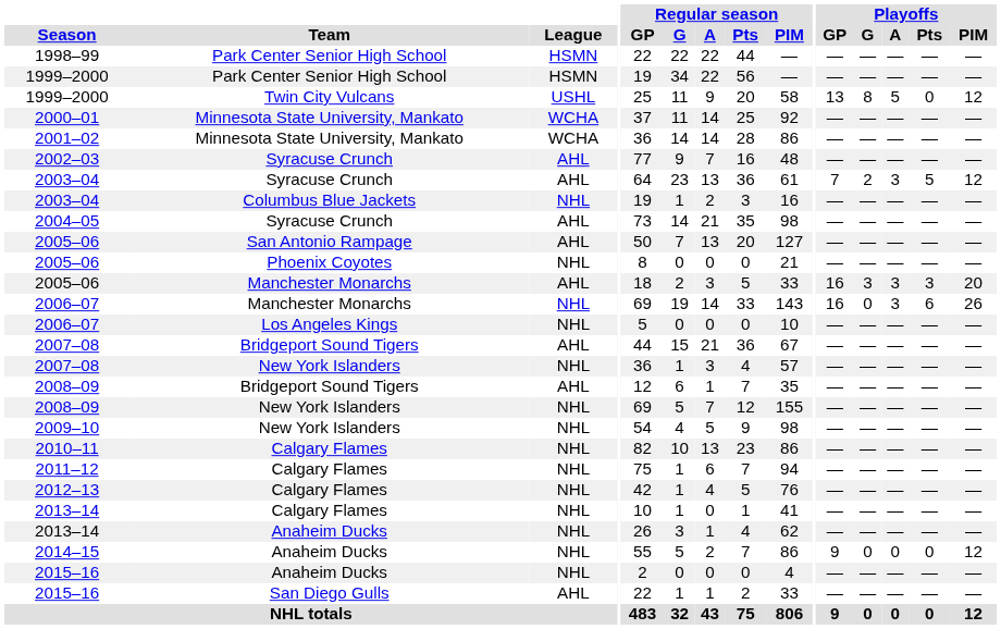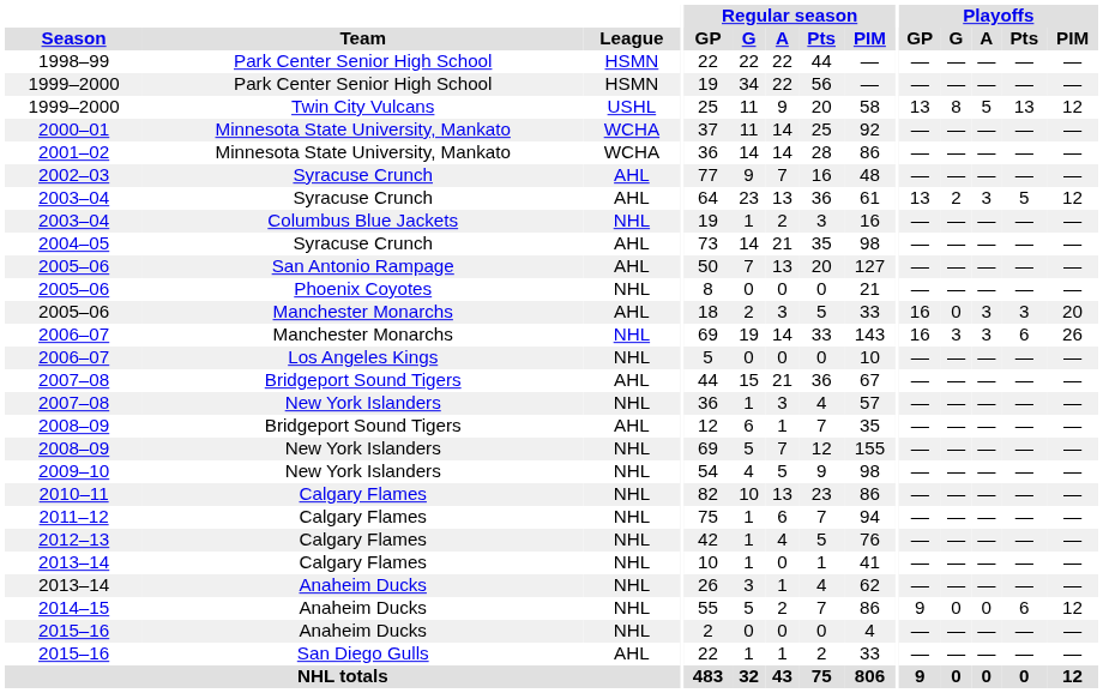1999–2000 / Twin City Vulcans | Playoffs / Pts: 0 -> 13
2003–04 / Syracuse Crunch | Playoffs / GP: 7 -> 13
2005–06 / Manchester Monarchs | Playoffs / G: 3 -> 0
2006–07 / Manchester Monarchs | Playoffs / G: 0 -> 3
2014–15 | Playoffs / Pts: 0 -> 6
